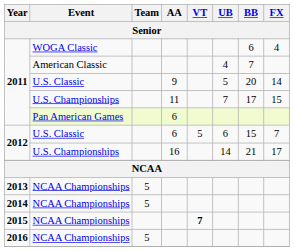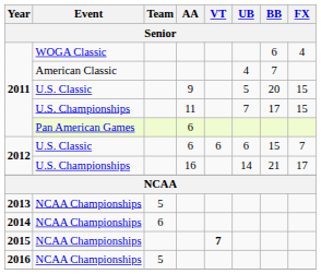2011 / U.S. Classic | FX: 14 -> 15
2012 / U.S. Classic | VT: 5 -> 6
2014 | Team: 5 -> 6
